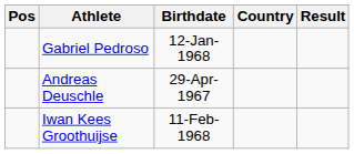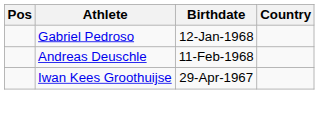- column: Result
Andreas Deuschle | Birthdate: 29-Apr-1967 -> 11-Feb-1968
Iwan Kees Groothuijse | Birthdate: 11-Feb-1968 -> 29-Apr-1967
